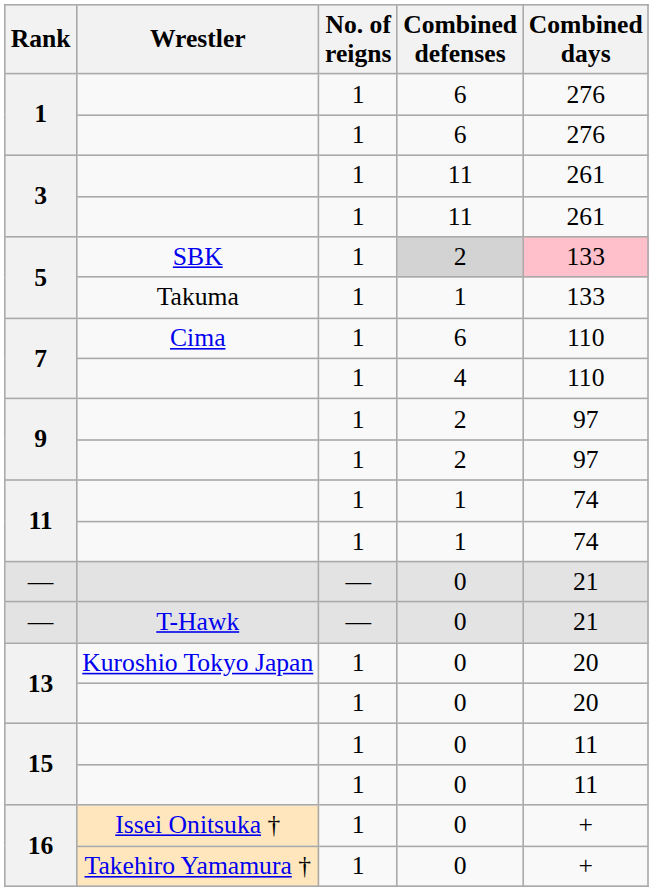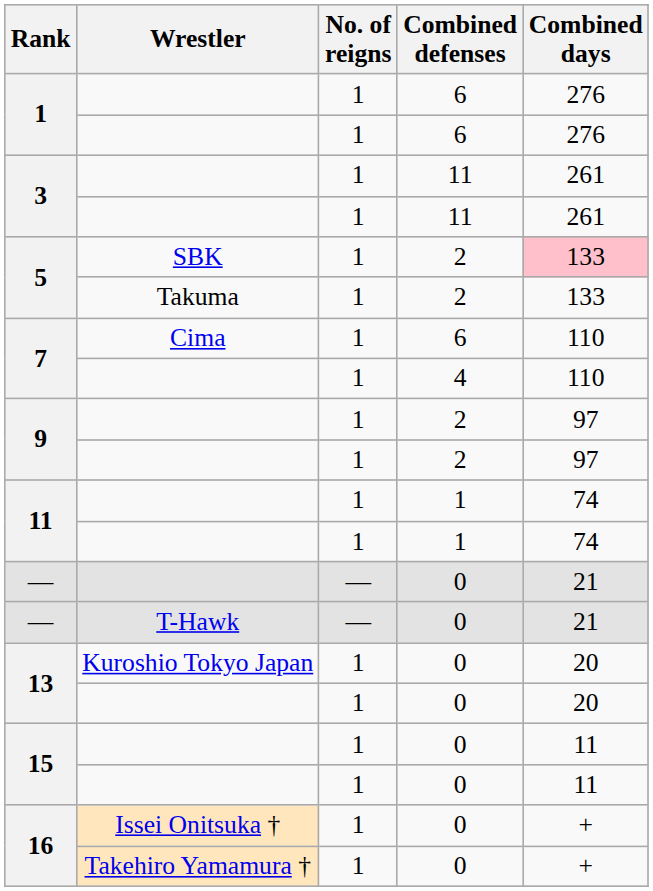5 / SBK | Combined defenses: lightgrey background -> no background
5 / Takuma | Combined defenses: 1 -> 2
